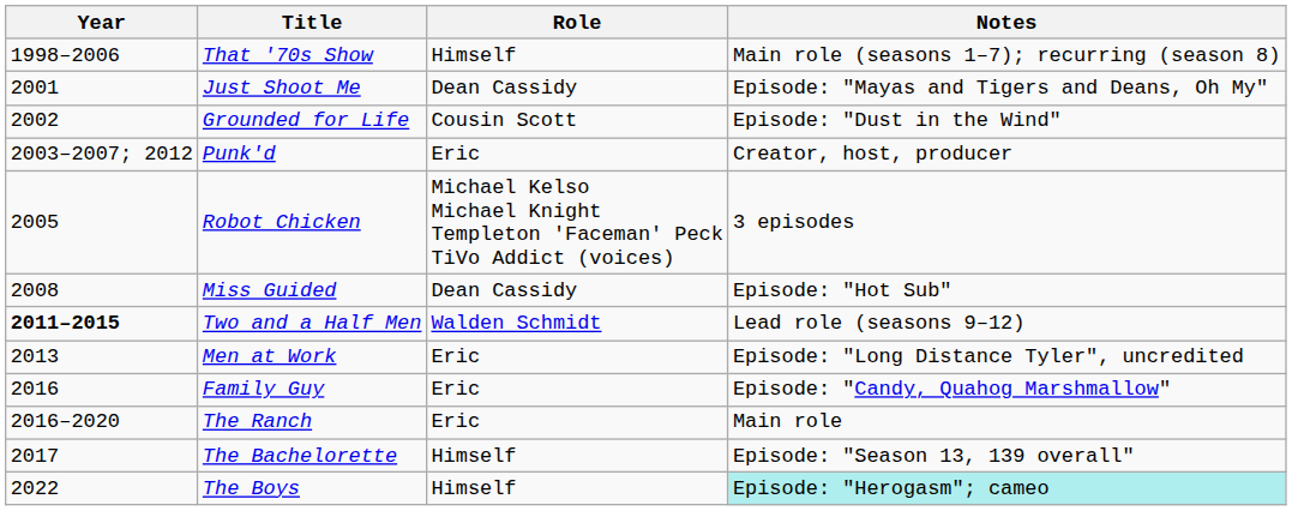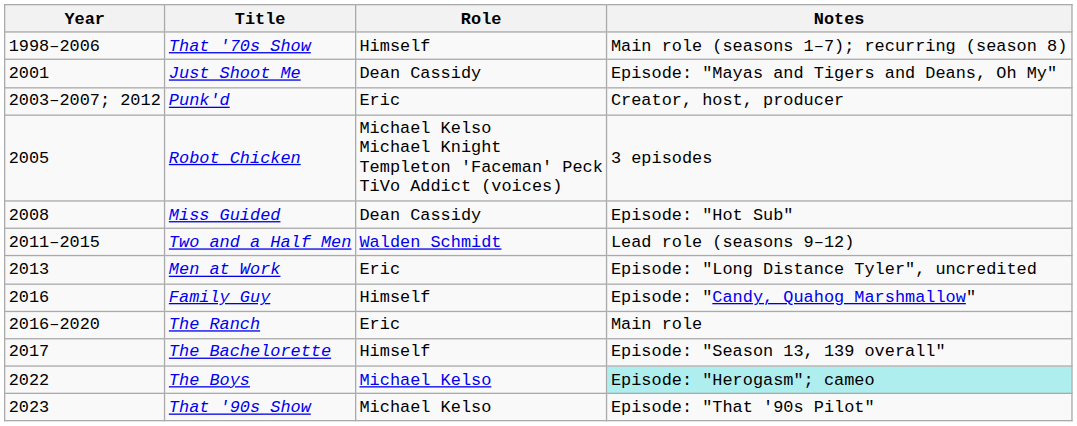- row: 2002 | Grounded for Life | Cousin Scott | Episode: "Dust in the Wind"
Two and a Half Men | Year: bold -> normal
Family Guy | Role: Eric -> Himself
The Boys | Role: Himself -> Michael Kelso
+ row: 2023 | That '90s Show | Michael Kelso | Episode: "That '90s Pilot"
